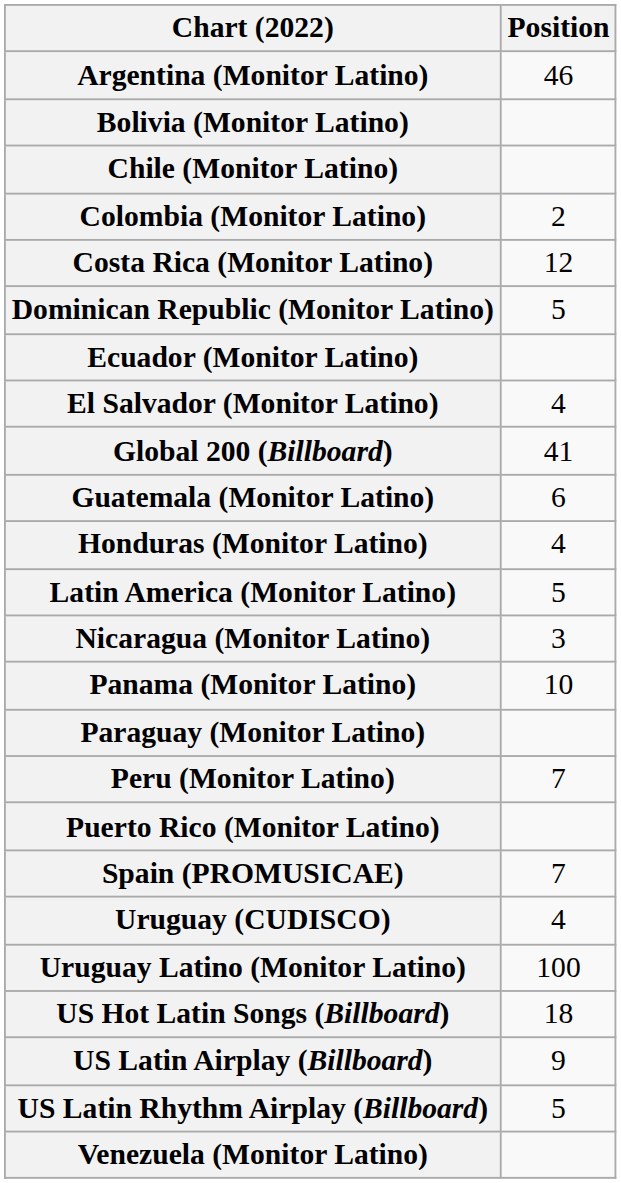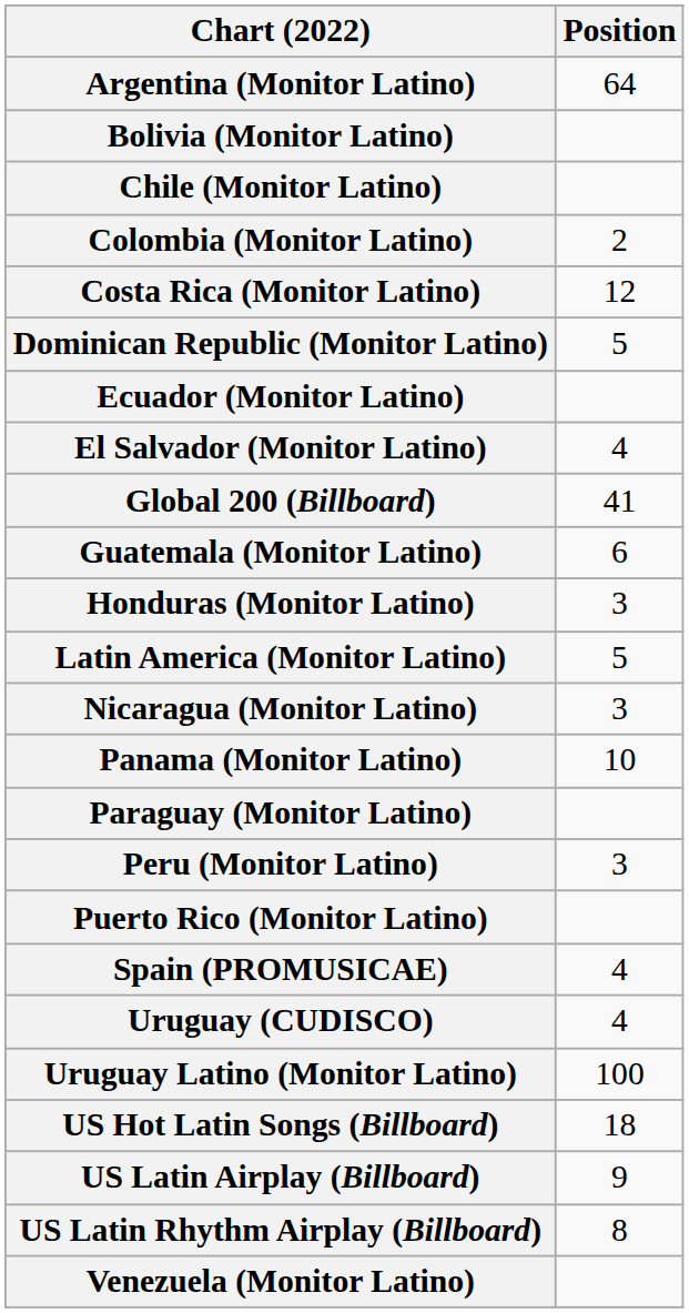Argentina (Monitor Latino) | Position: 46 -> 64
Honduras (Monitor Latino) | Position: 4 -> 3
Peru (Monitor Latino) | Position: 7 -> 3
Spain (PROMUSICAE) | Position: 7 -> 4
US Latin Rhythm Airplay (Billboard) | Position: 5 -> 8
